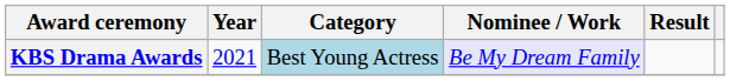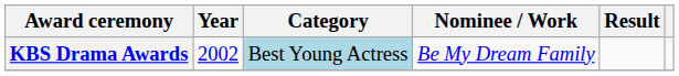KBS Drama Awards | Year: 2021 -> 2002
KBS Drama Awards | Nominee / Work: lavender background -> no background
